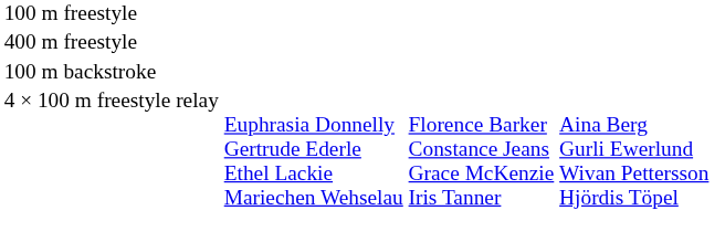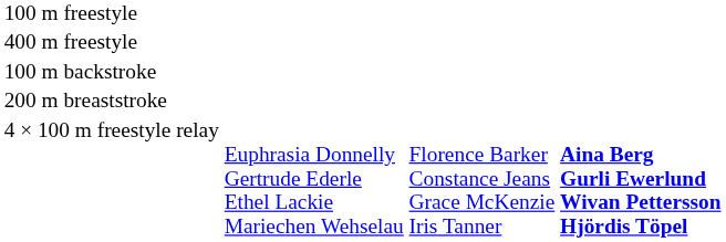+ row: 200 m breaststroke
4 × 100 m freestyle relay | column 4: normal -> bold
